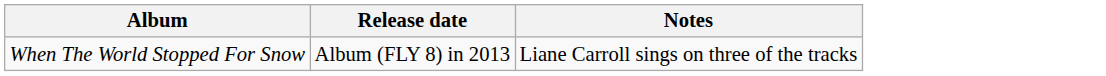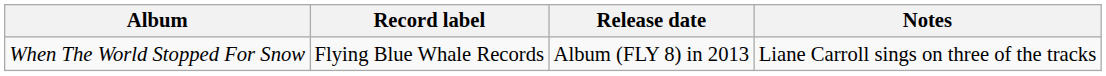+ column: Record label | Flying Blue Whale Records
